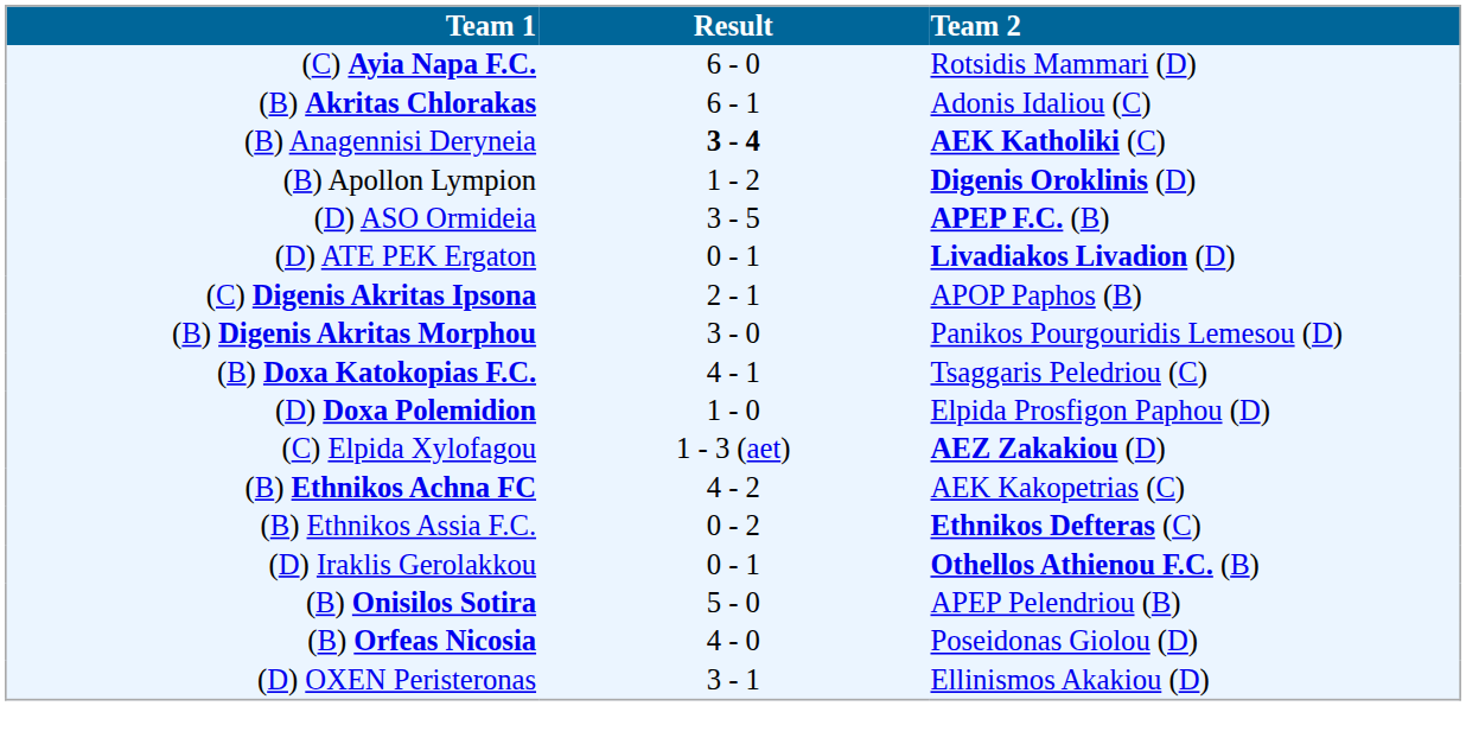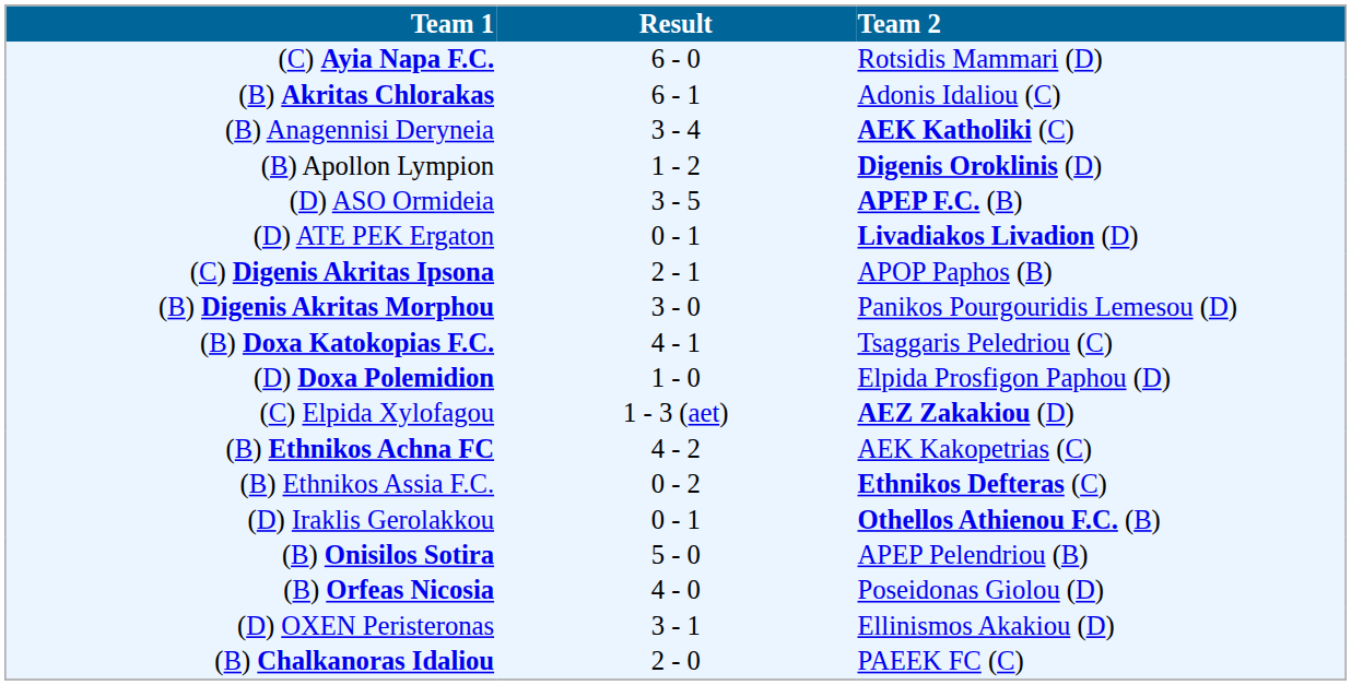(B) Anagennisi Deryneia | Result: bold -> normal
+ row: (B) Chalkanoras Idaliou | 2 - 0 | PAEEK FC (C)
